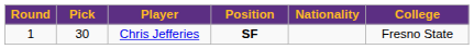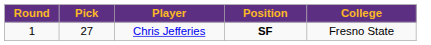- column: Nationality
Chris Jefferies | Pick: 30 -> 27
